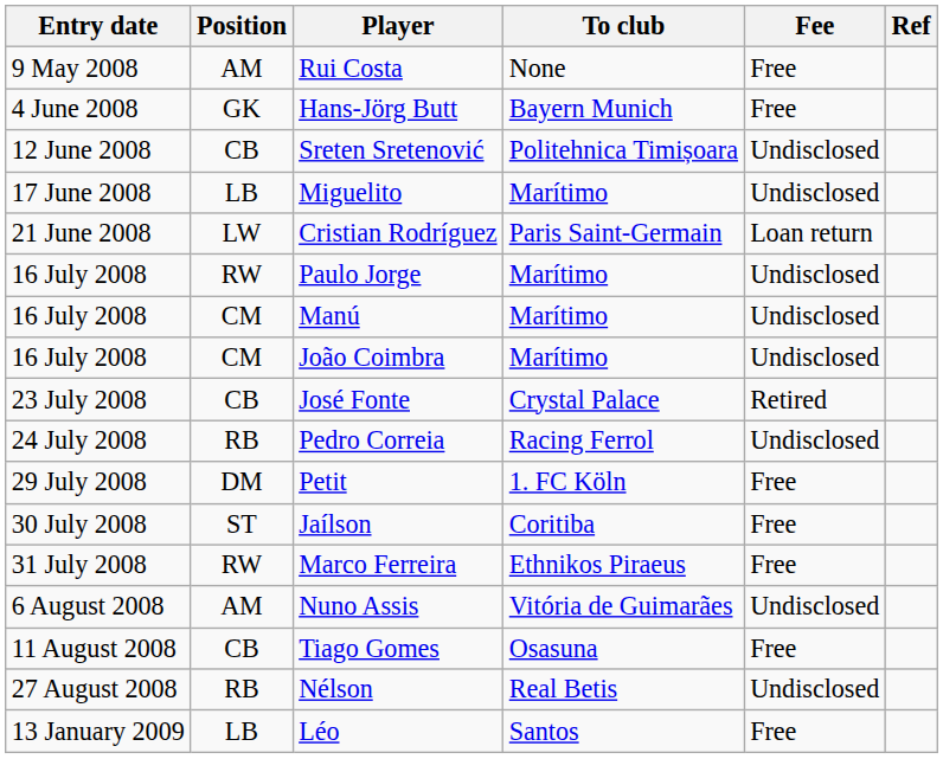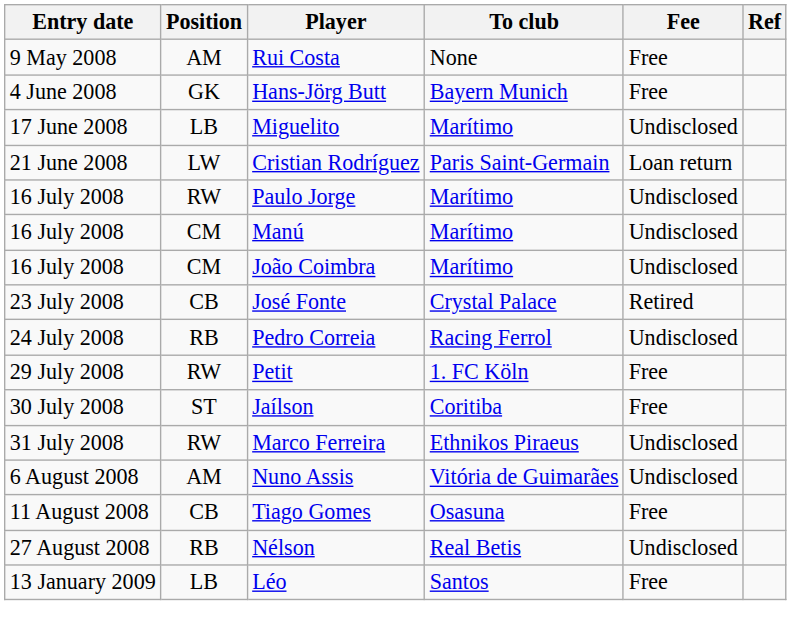- row: 12 June 2008 | CB | Sreten Sretenović | Politehnica Timișoara | Undisclosed
Petit | Position: DM -> RW
Marco Ferreira | Fee: Free -> Undisclosed
